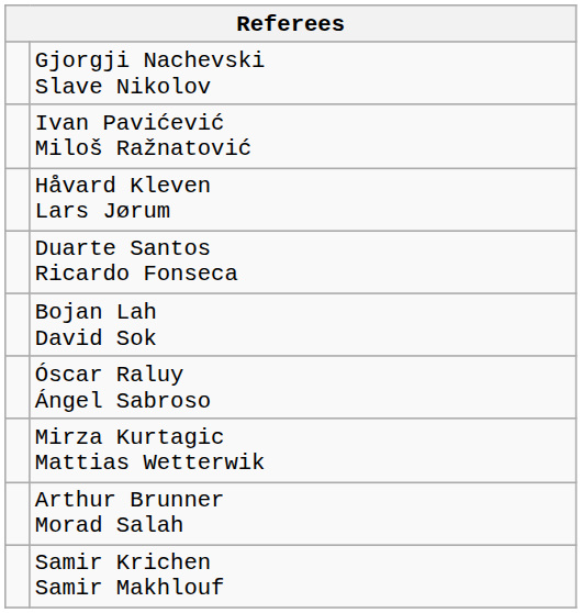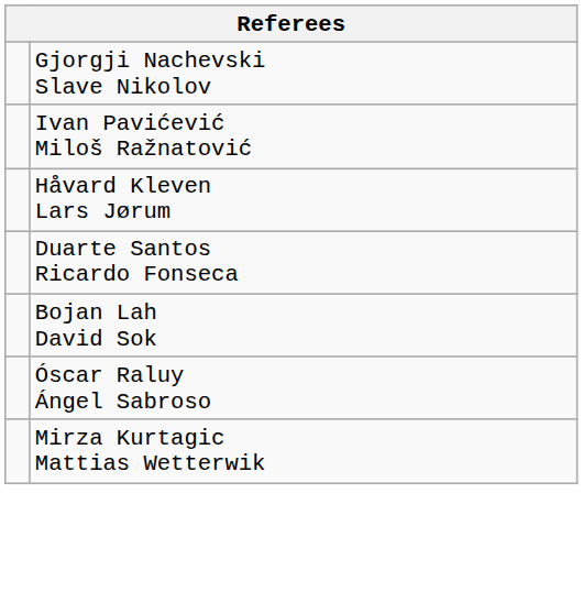- row: Arthur Brunner Morad Salah
- row: Samir Krichen Samir Makhlouf
